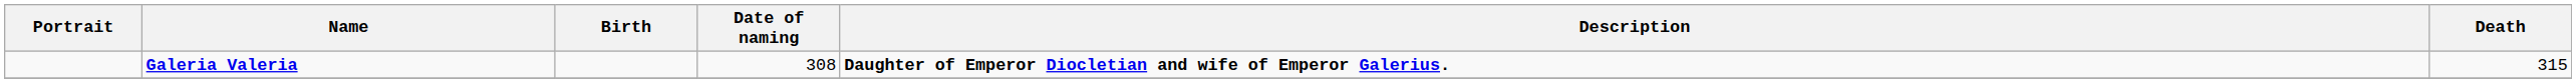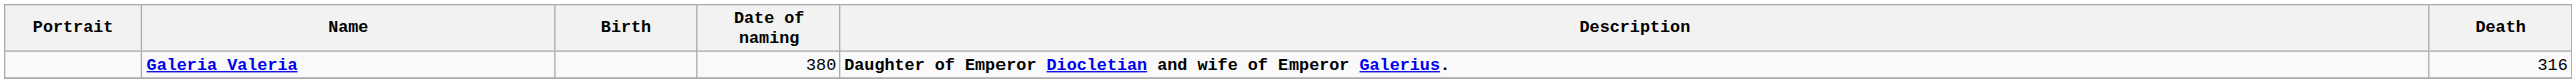Galeria Valeria | Date of naming: 308 -> 380
Galeria Valeria | Death: 315 -> 316
